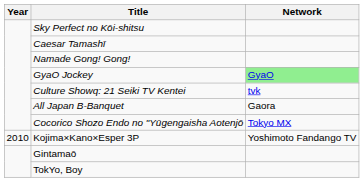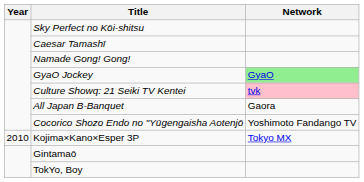Culture Showq: 21 Seiki TV Kentei | Network: no background -> pink background
Cocorico Shozo Endo no "Yūgengaisha Aotenjō | Network: Tokyo MX -> Yoshimoto Fandango TV
Kojima×Kano×Esper 3P | Network: Yoshimoto Fandango TV -> Tokyo MX
